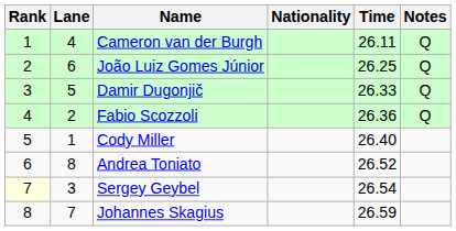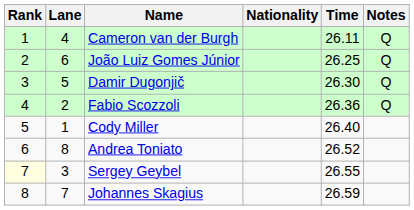Damir Dugonjič | Time: 26.33 -> 26.30
Sergey Geybel | Time: 26.54 -> 26.55
